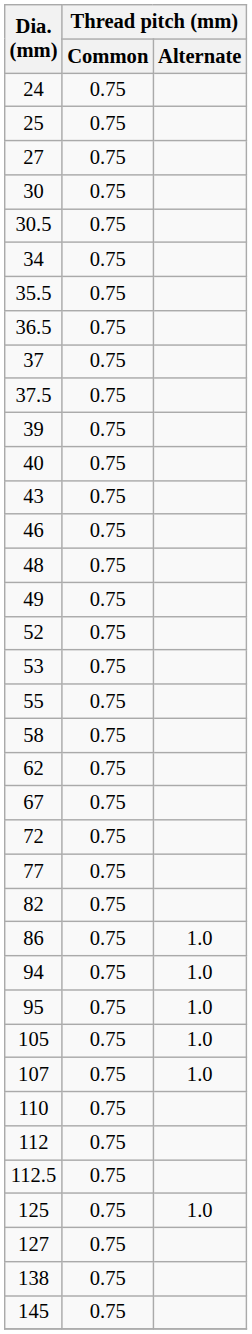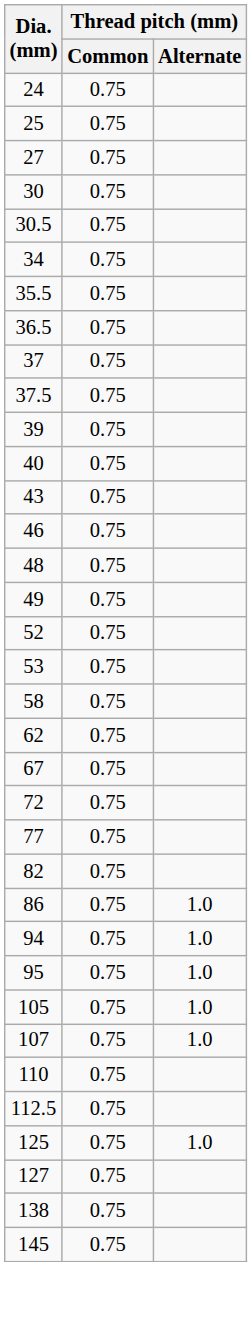- row: 55 | 0.75
- row: 112 | 0.75
